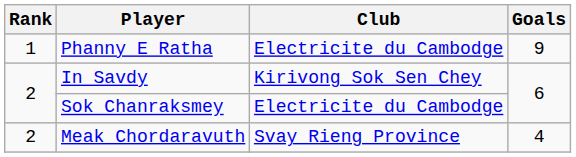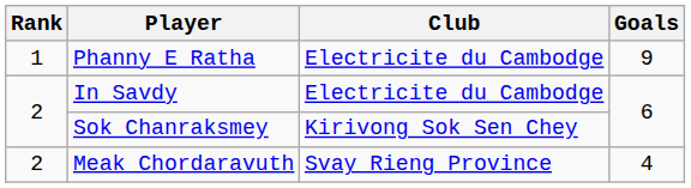In Savdy | Club: Kirivong Sok Sen Chey -> Electricite du Cambodge
Sok Chanraksmey | Club: Electricite du Cambodge -> Kirivong Sok Sen Chey
